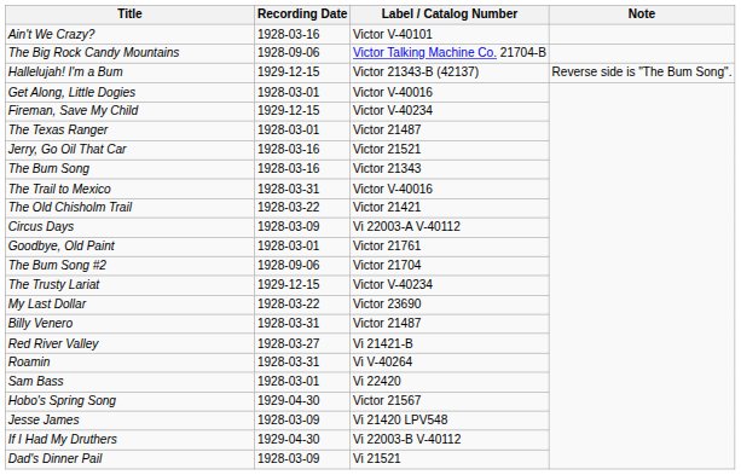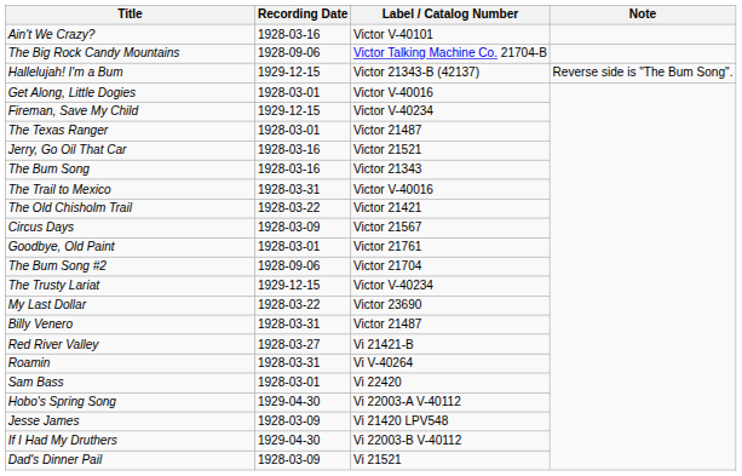Circus Days | Label / Catalog Number: Vi 22003-A V-40112 -> Victor 21567
Hobo's Spring Song | Label / Catalog Number: Victor 21567 -> Vi 22003-A V-40112
